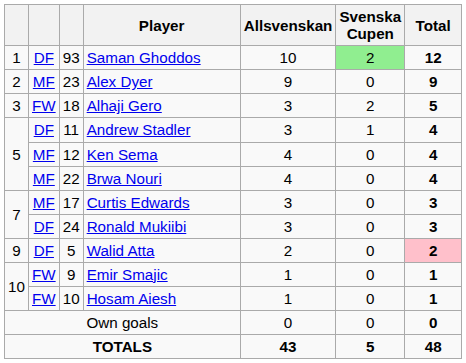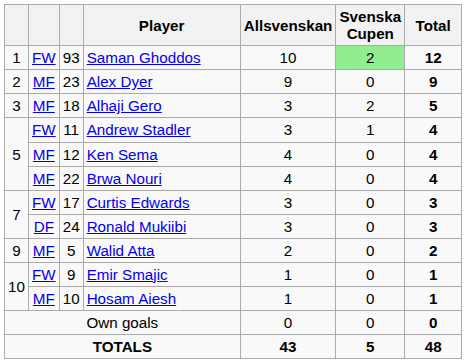Saman Ghoddos | column 2: DF -> FW
Alhaji Gero | column 2: FW -> MF
Andrew Stadler | column 2: DF -> FW
Curtis Edwards | column 2: MF -> FW
Walid Atta | column 2: DF -> MF
Walid Atta | Total: pink background -> no background
Hosam Aiesh | column 2: FW -> MF
